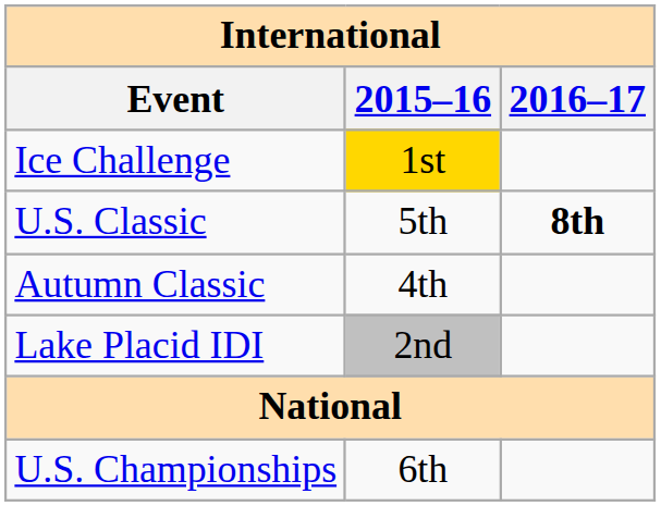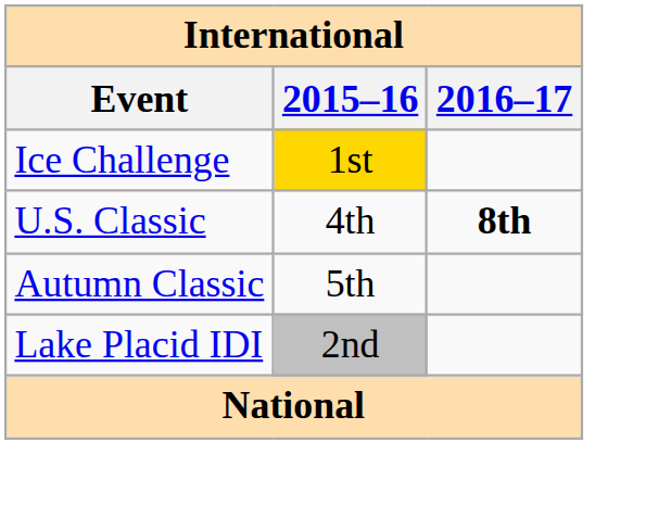U.S. Classic | 2015–16: 5th -> 4th
Autumn Classic | 2015–16: 4th -> 5th
- row: U.S. Championships | 6th
